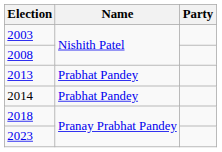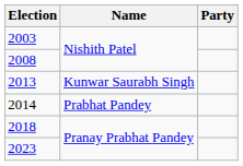2013 | Name: Prabhat Pandey -> Kunwar Saurabh Singh
